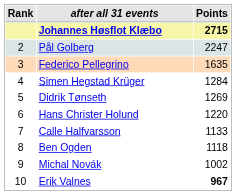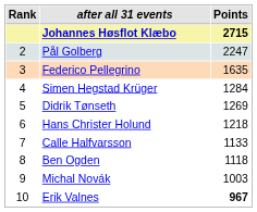Hans Christer Holund | Points: 1220 -> 1218
Michal Novák | Points: 1002 -> 1003
